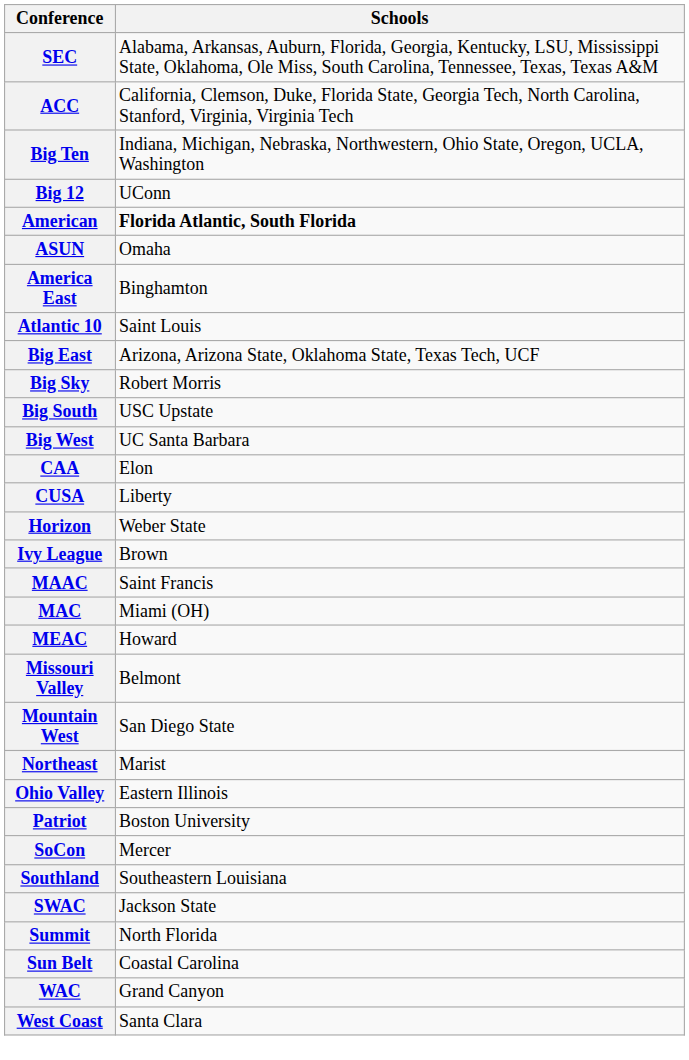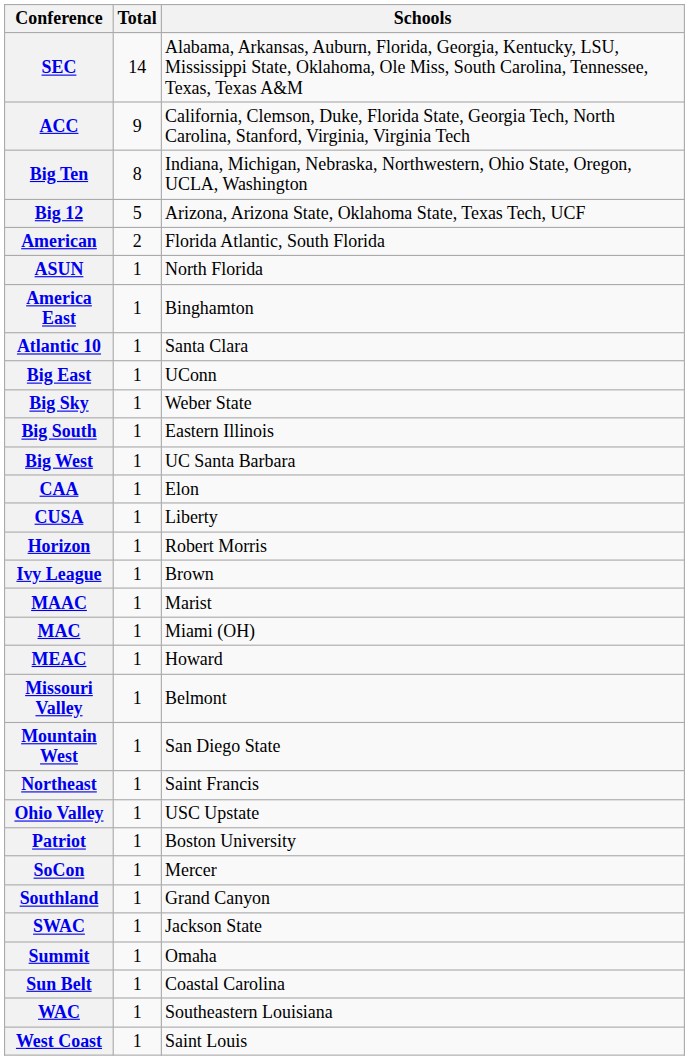+ column: Total | 14 | 9 | 8 | 5 | 2 | 1 | 1 | 1 | 1 | 1 | 1 | 1 | 1 | 1 | 1 | 1 | 1 | 1 | 1 | 1 | 1 | 1 | 1 | 1 | 1 | 1 | 1 | 1 | 1 | 1 | 1
Big 12 | Schools: UConn -> Arizona, Arizona State, Oklahoma State, Texas Tech, UCF
American | Schools: bold -> normal
ASUN | Schools: Omaha -> North Florida
Atlantic 10 | Schools: Saint Louis -> Santa Clara
Big East | Schools: Arizona, Arizona State, Oklahoma State, Texas Tech, UCF -> UConn
Big Sky | Schools: Robert Morris -> Weber State
Big South | Schools: USC Upstate -> Eastern Illinois
Horizon | Schools: Weber State -> Robert Morris
MAAC | Schools: Saint Francis -> Marist
Northeast | Schools: Marist -> Saint Francis
Ohio Valley | Schools: Eastern Illinois -> USC Upstate
Southland | Schools: Southeastern Louisiana -> Grand Canyon
Summit | Schools: North Florida -> Omaha
WAC | Schools: Grand Canyon -> Southeastern Louisiana
West Coast | Schools: Santa Clara -> Saint Louis
